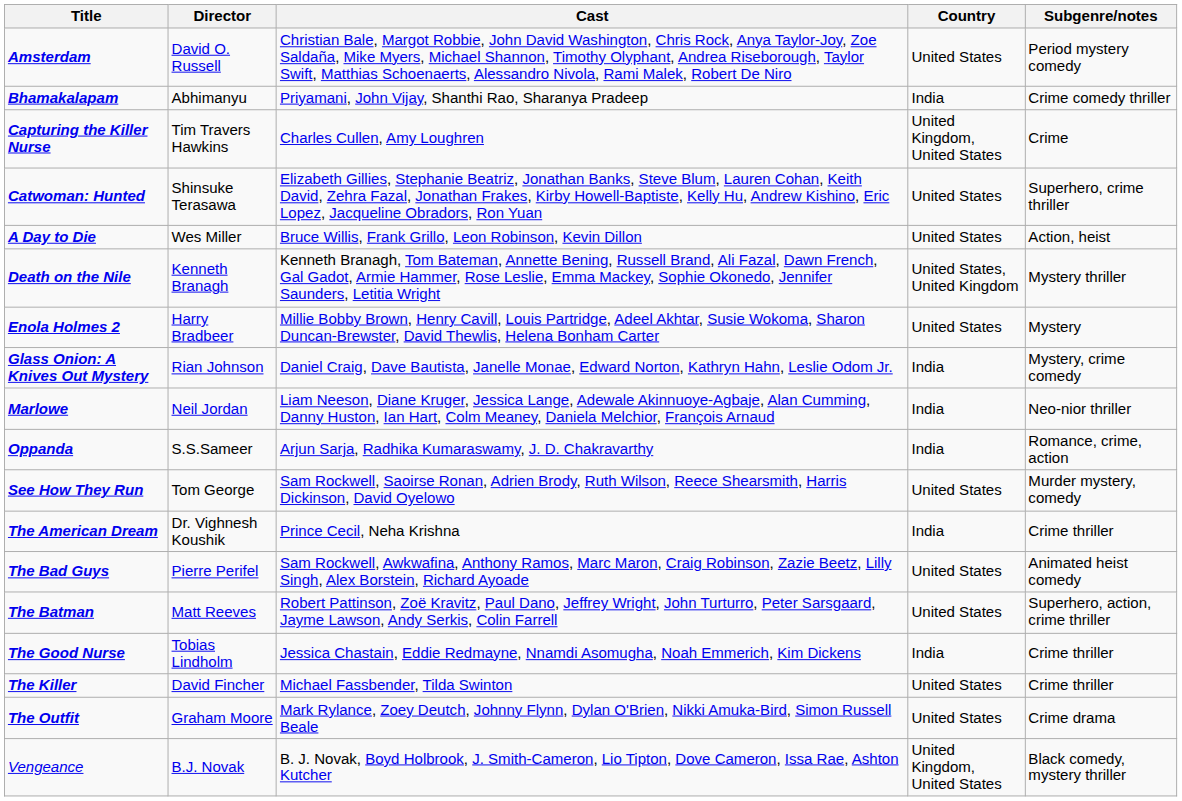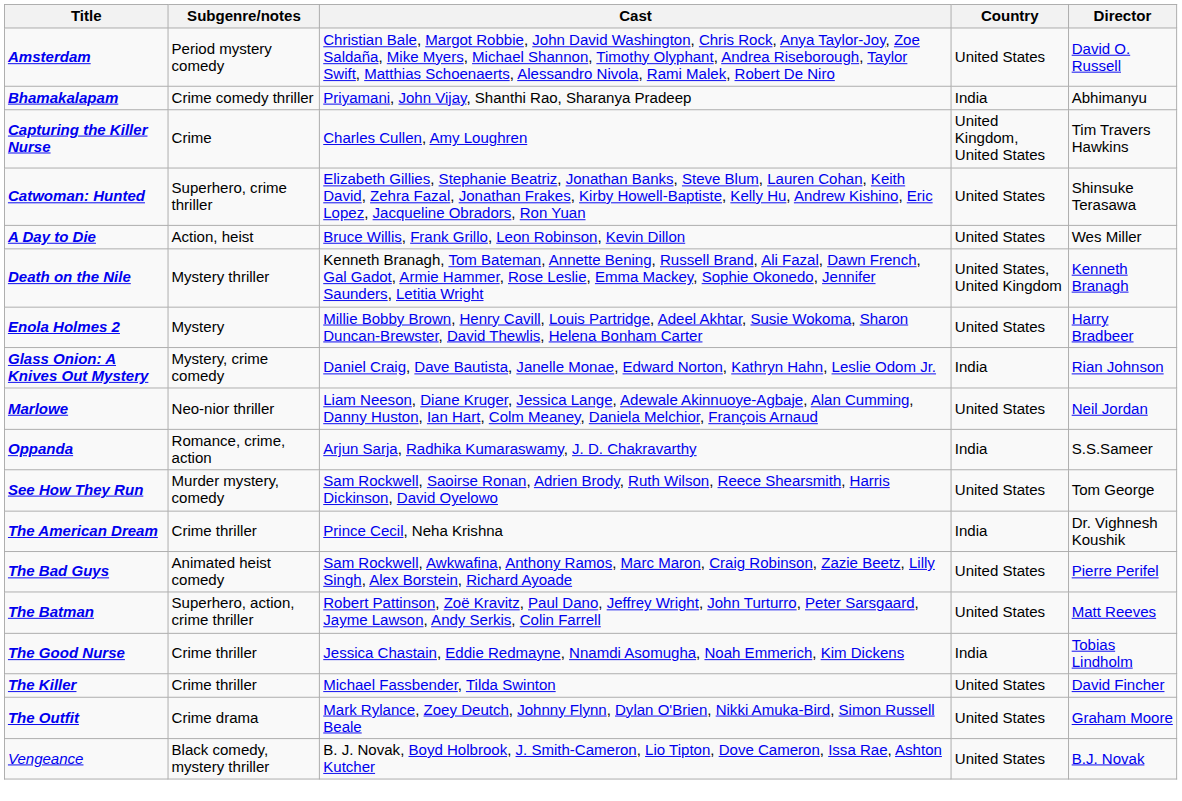columns swapped: Director <-> Subgenre/notes
Marlowe | Country: India -> United States
Vengeance | Country: United Kingdom, United States -> United States
